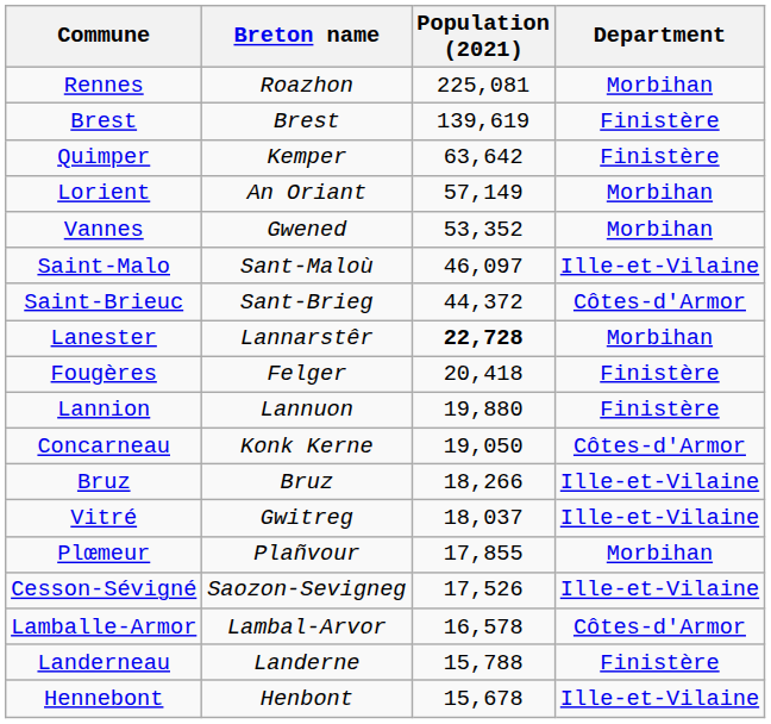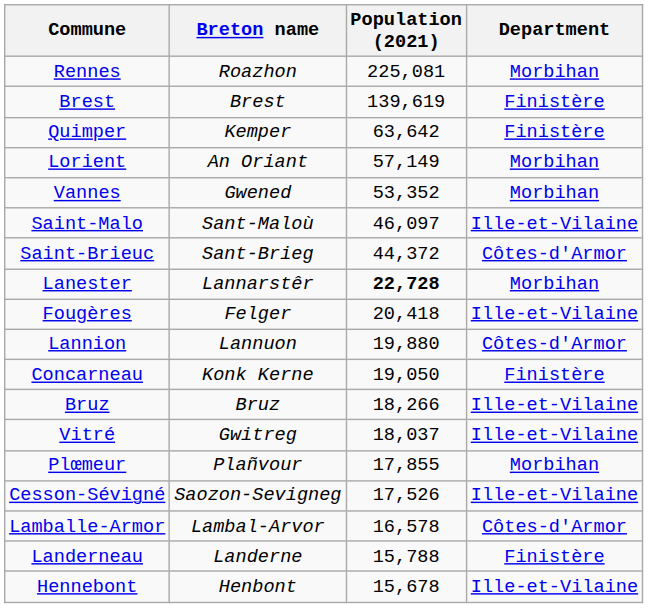Fougères | Department: Finistère -> Ille-et-Vilaine
Lannion | Department: Finistère -> Côtes-d'Armor
Concarneau | Department: Côtes-d'Armor -> Finistère
